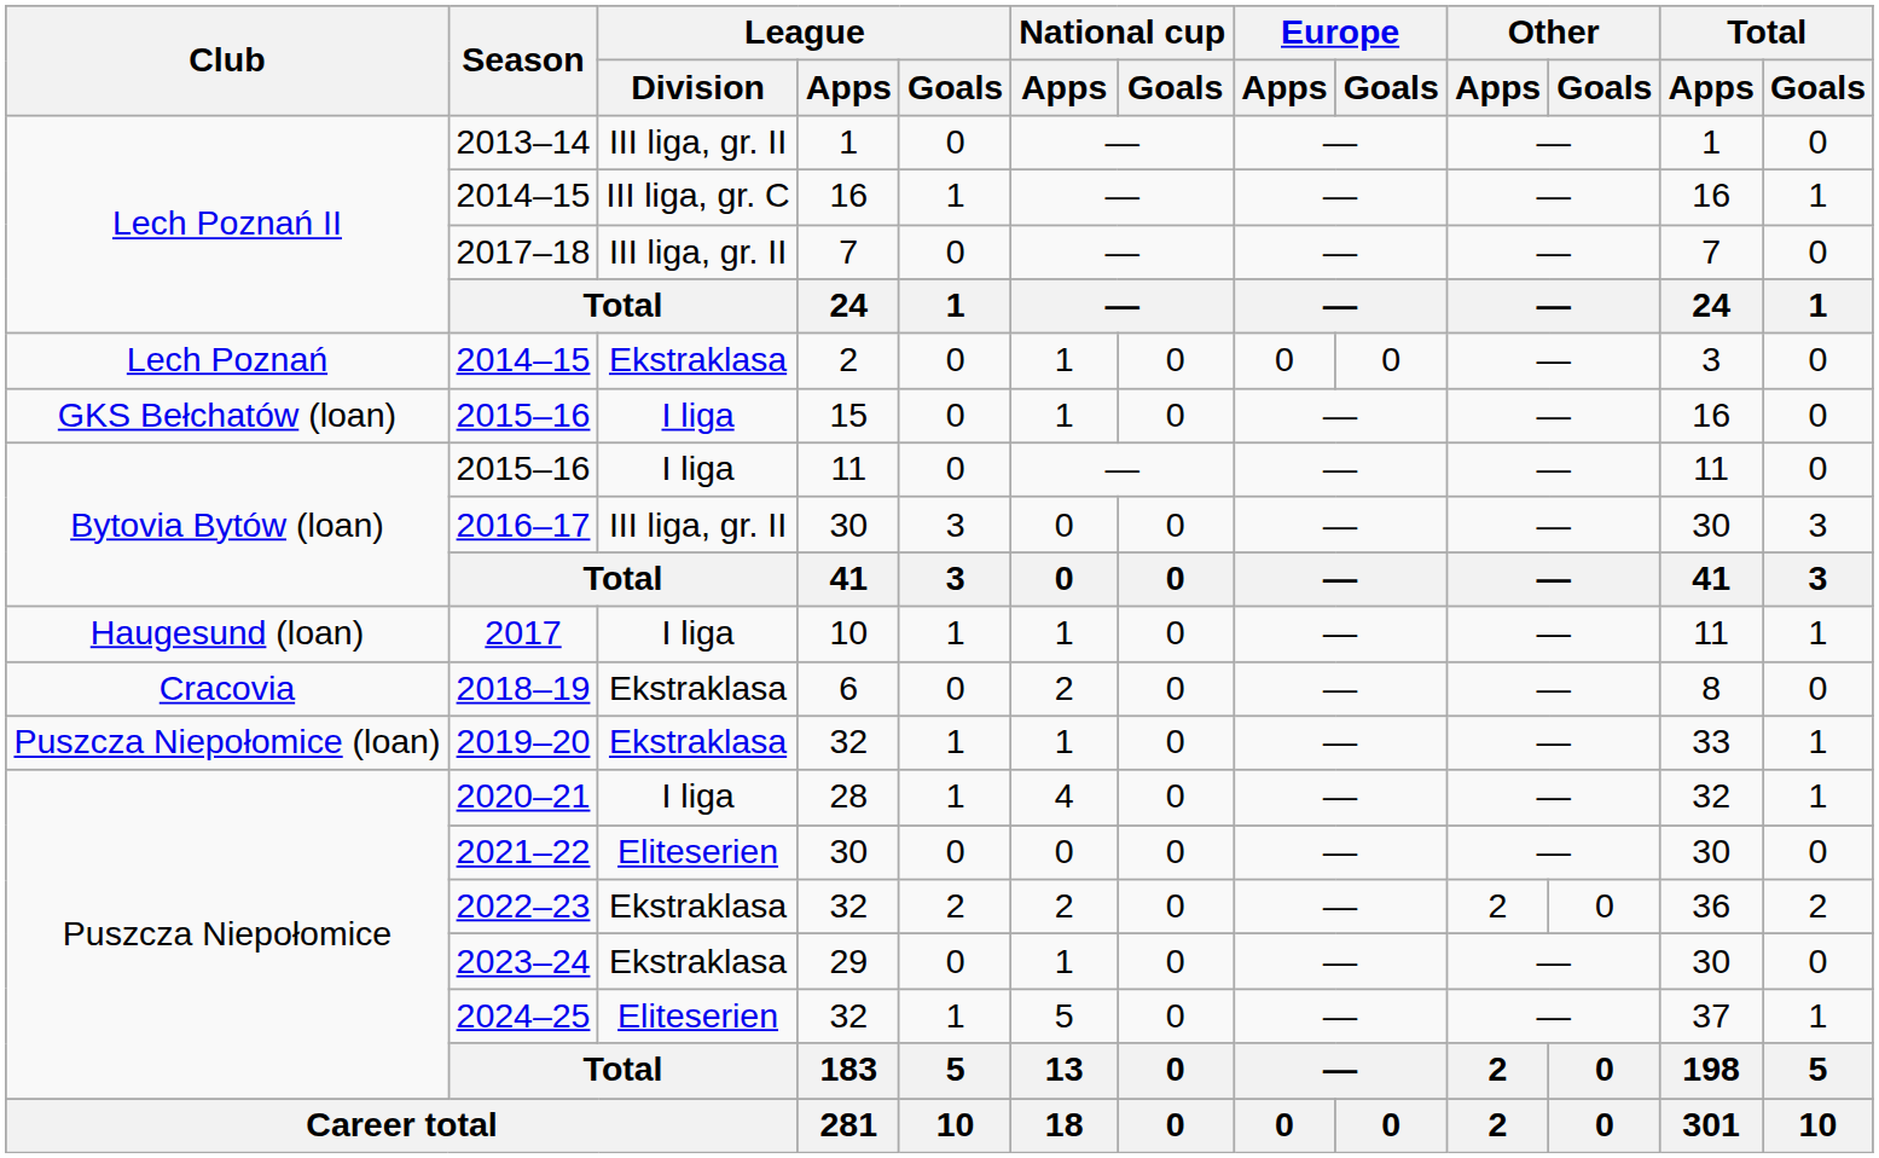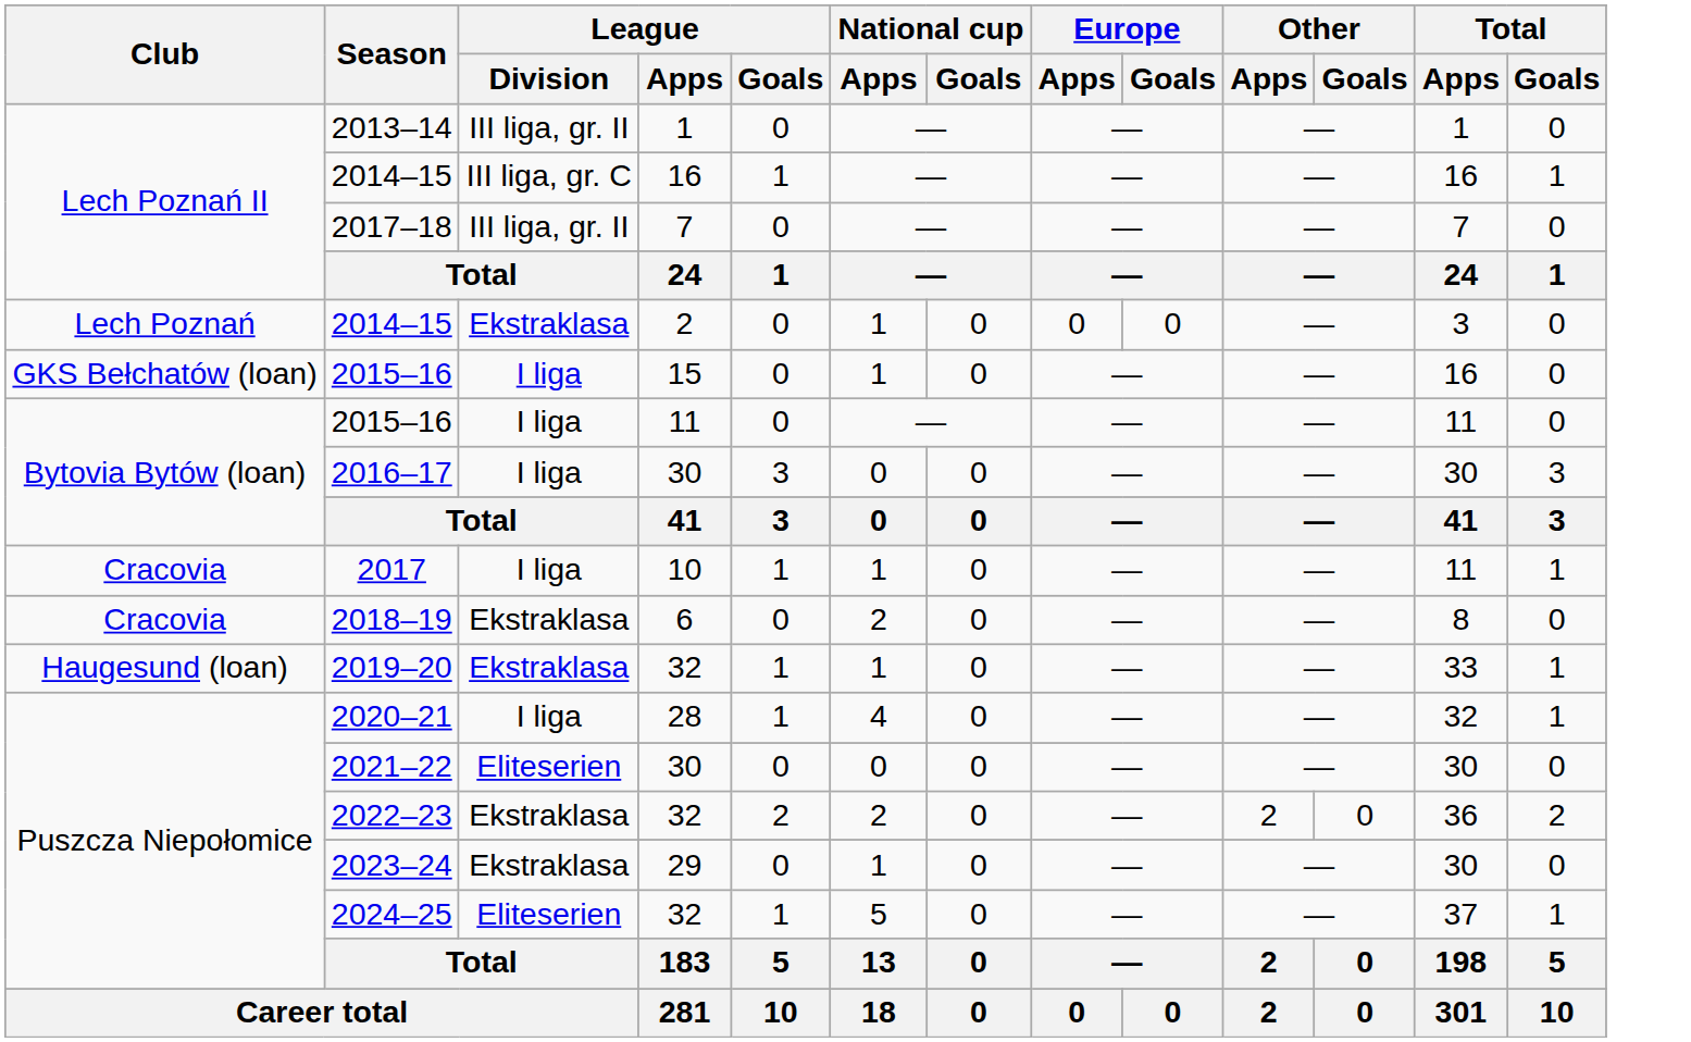2016–17 | League / Division: III liga, gr. II -> I liga
2017 | Club: Haugesund (loan) -> Cracovia
2019–20 | Club: Puszcza Niepołomice (loan) -> Haugesund (loan)
